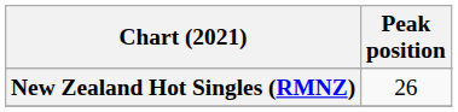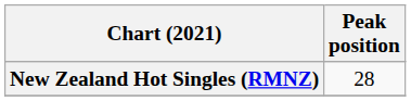New Zealand Hot Singles (RMNZ) | Peak position: 26 -> 28
